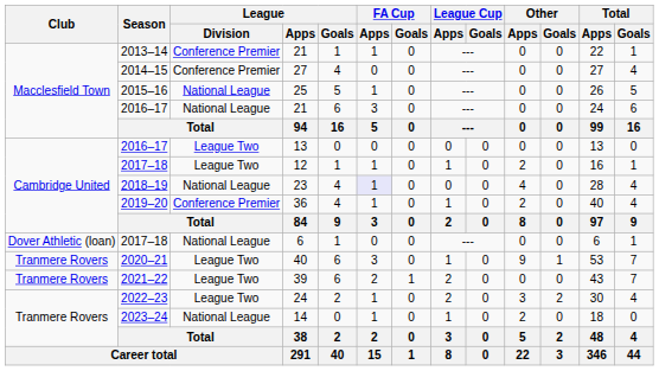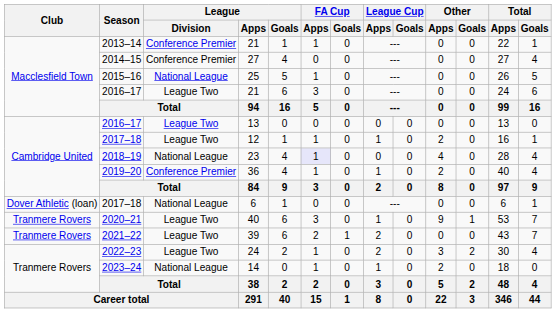2016–17 / 21 | League / Division: National League -> League Two
